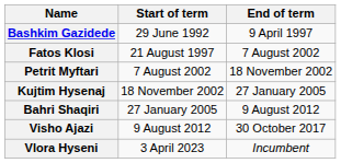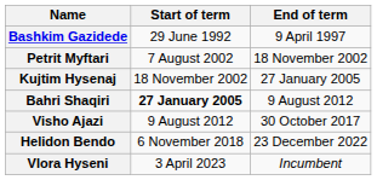- row: Fatos Klosi | 21 August 1997 | 7 August 2002
Bahri Shaqiri | Start of term: normal -> bold
+ row: Helidon Bendo | 6 November 2018 | 23 December 2022
